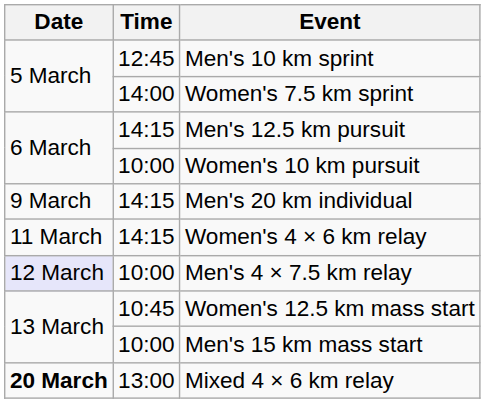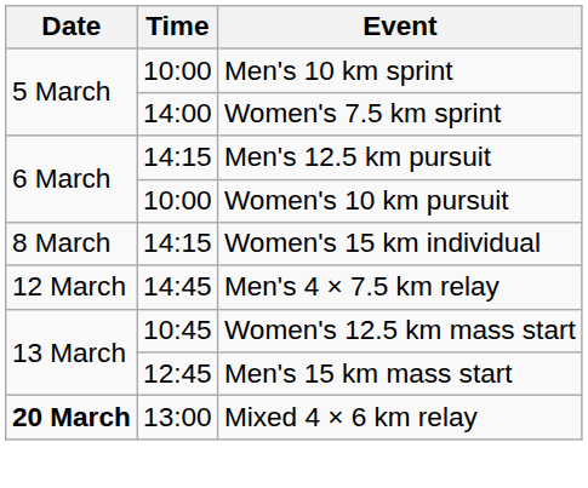Men's 10 km sprint | Time: 12:45 -> 10:00
+ row: 8 March | 14:15 | Women's 15 km individual
- row: 9 March | 14:15 | Men's 20 km individual
- row: 11 March | 14:15 | Women's 4 × 6 km relay
Men's 4 × 7.5 km relay | Date: lavender background -> no background
Men's 4 × 7.5 km relay | Time: 10:00 -> 14:45
Men's 15 km mass start | Time: 10:00 -> 12:45
